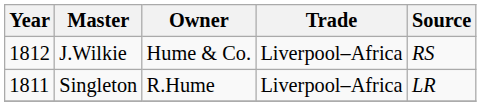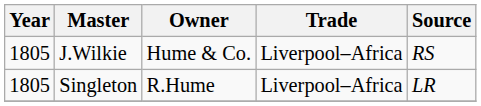J.Wilkie | Year: 1812 -> 1805
Singleton | Year: 1811 -> 1805
